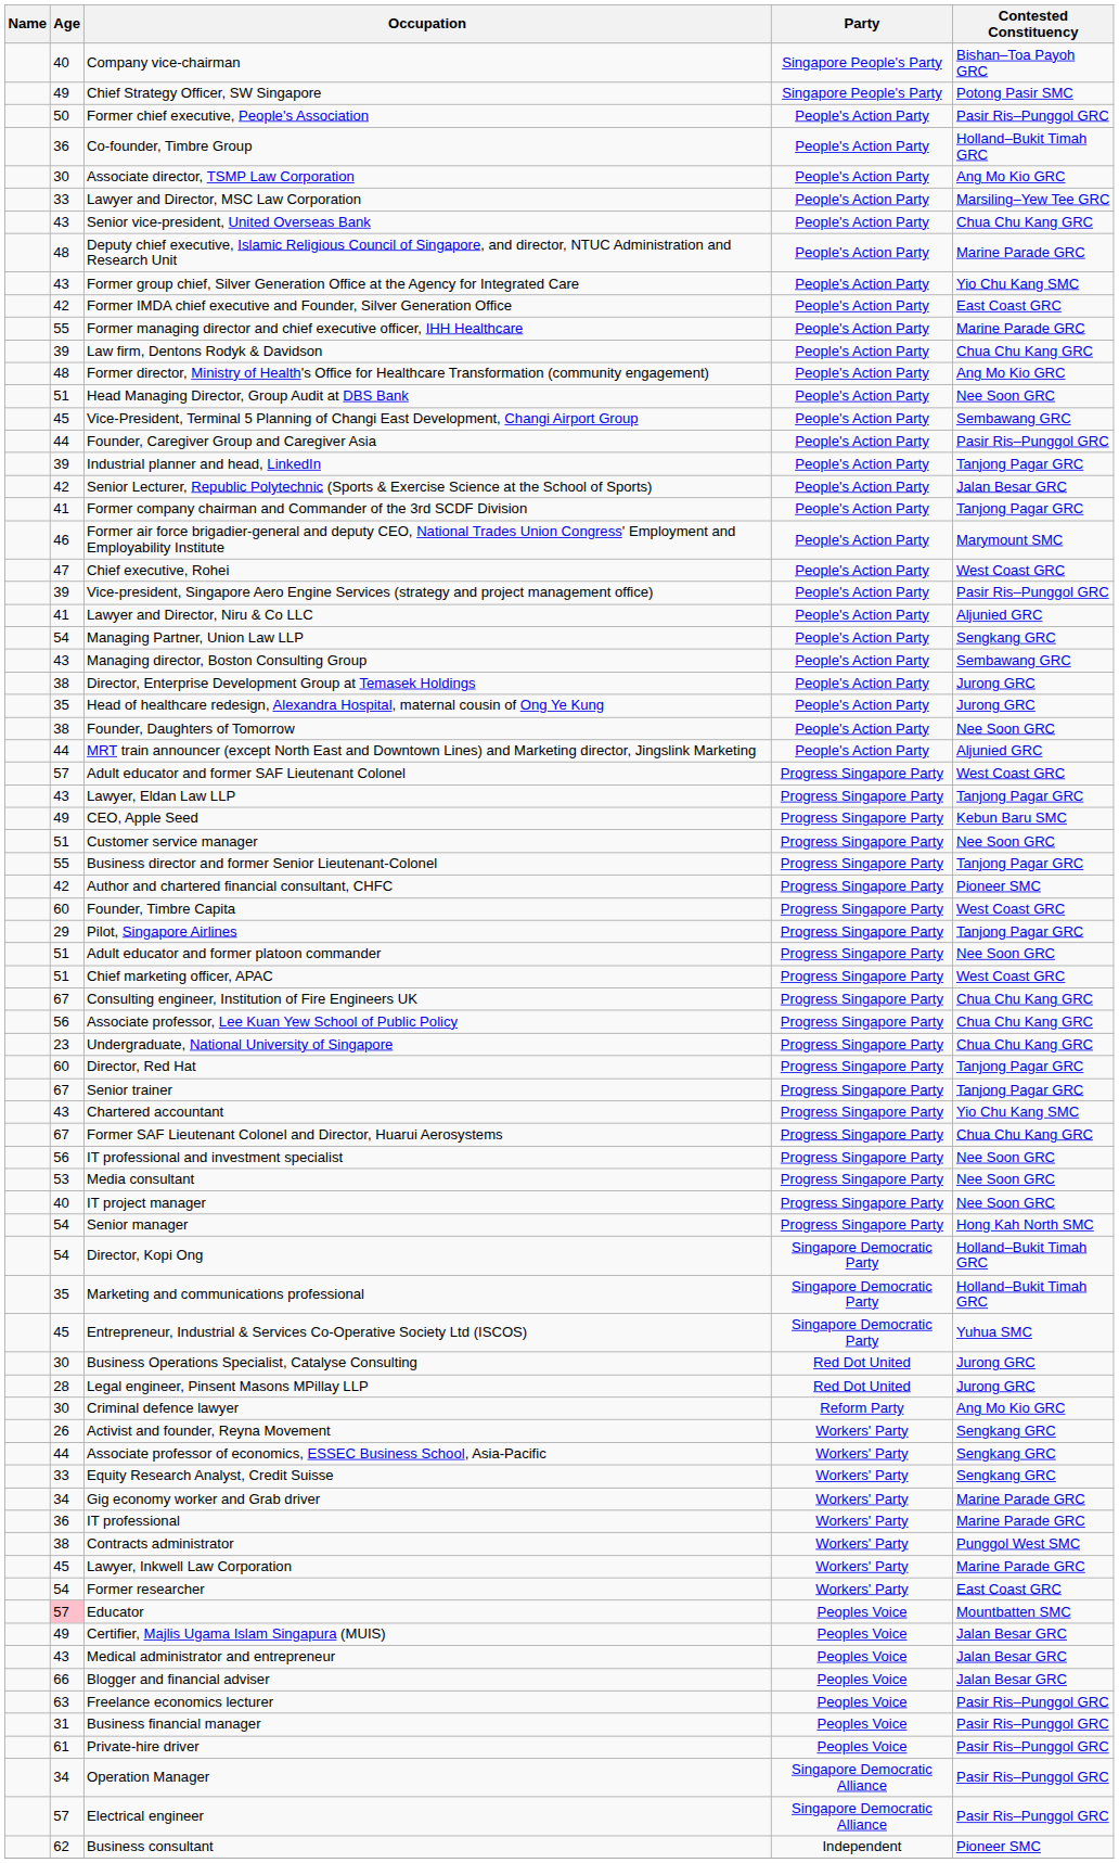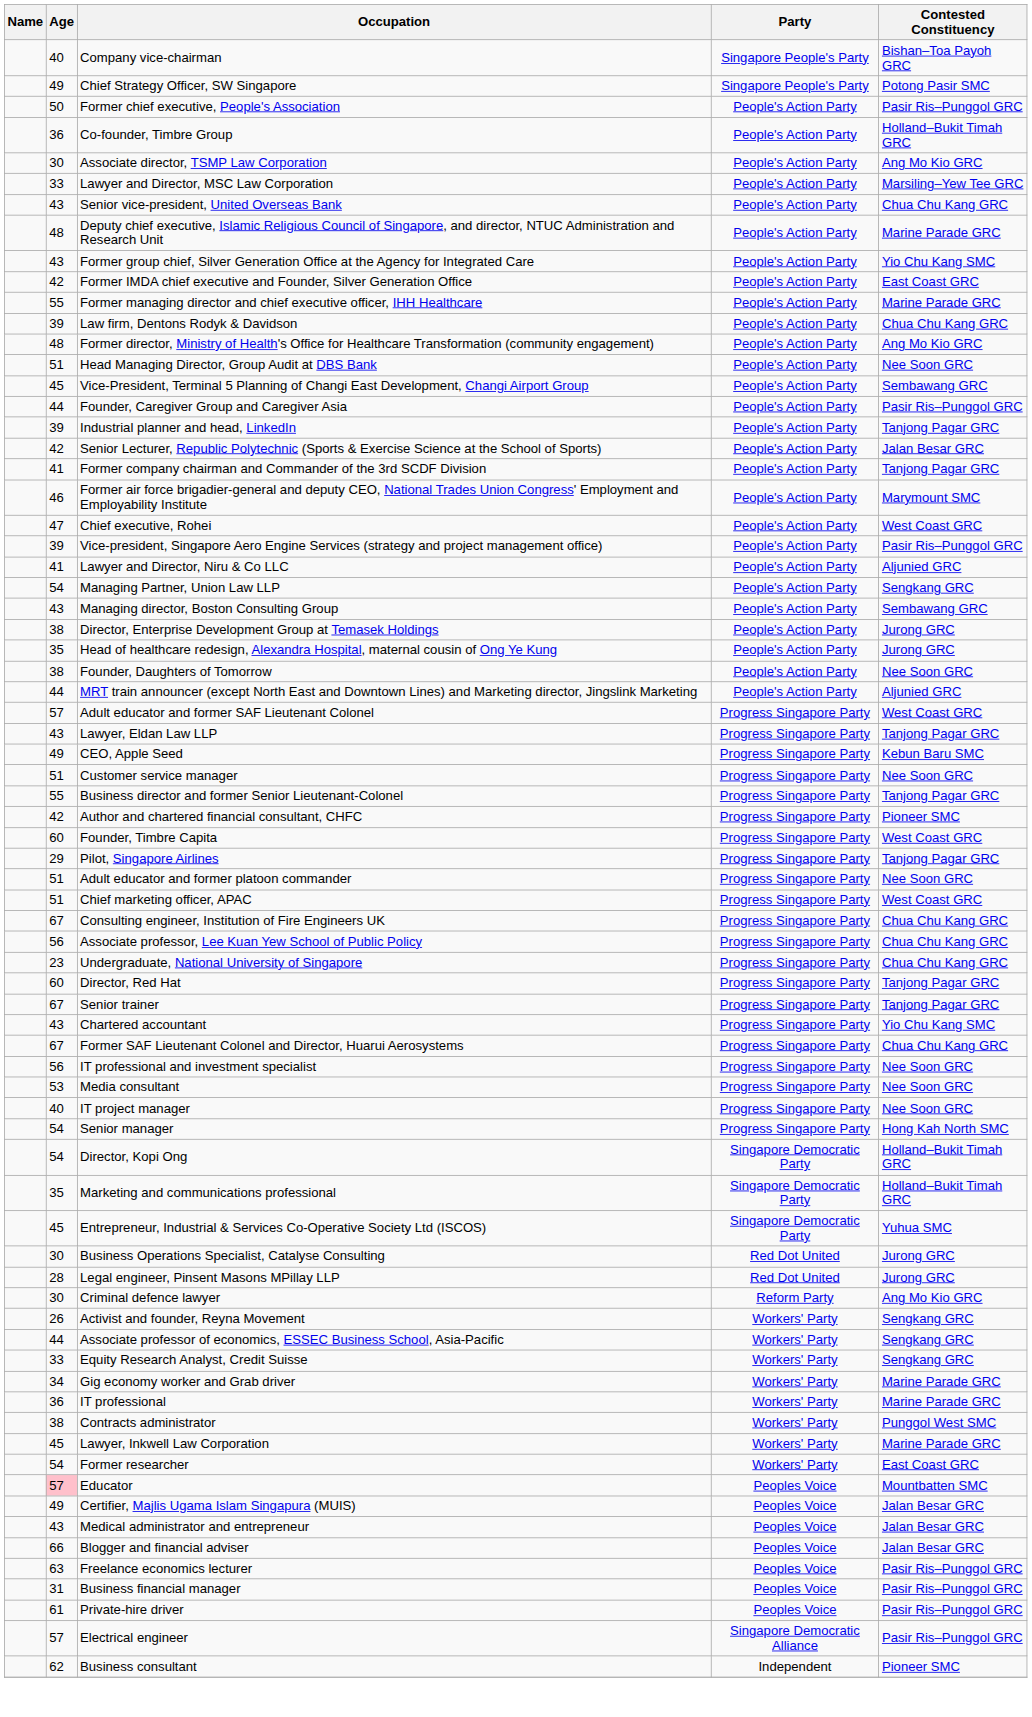- row: 34 | Operation Manager | Singapore Democratic Alliance | Pasir Ris–Punggol GRC
